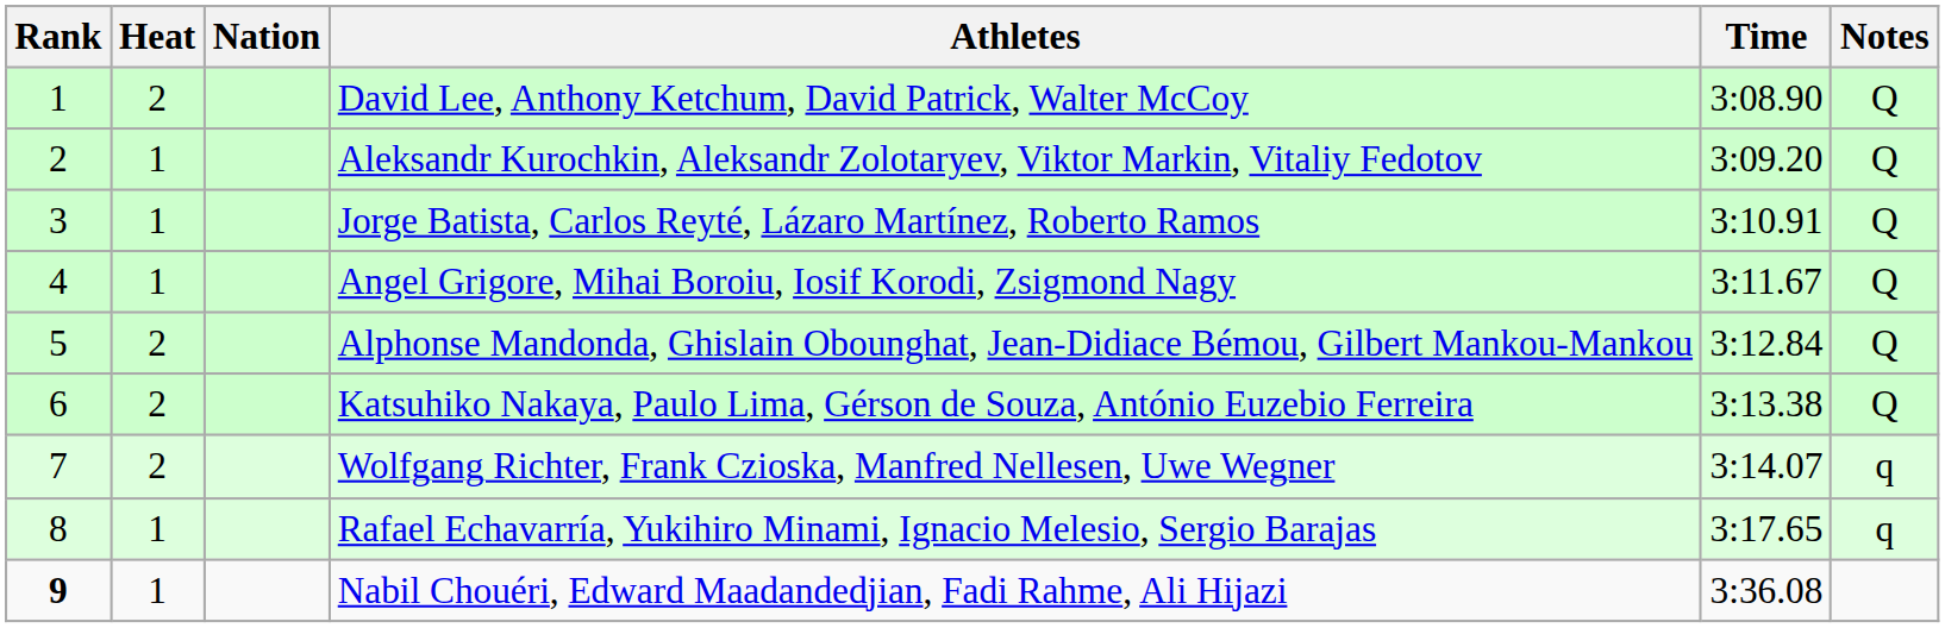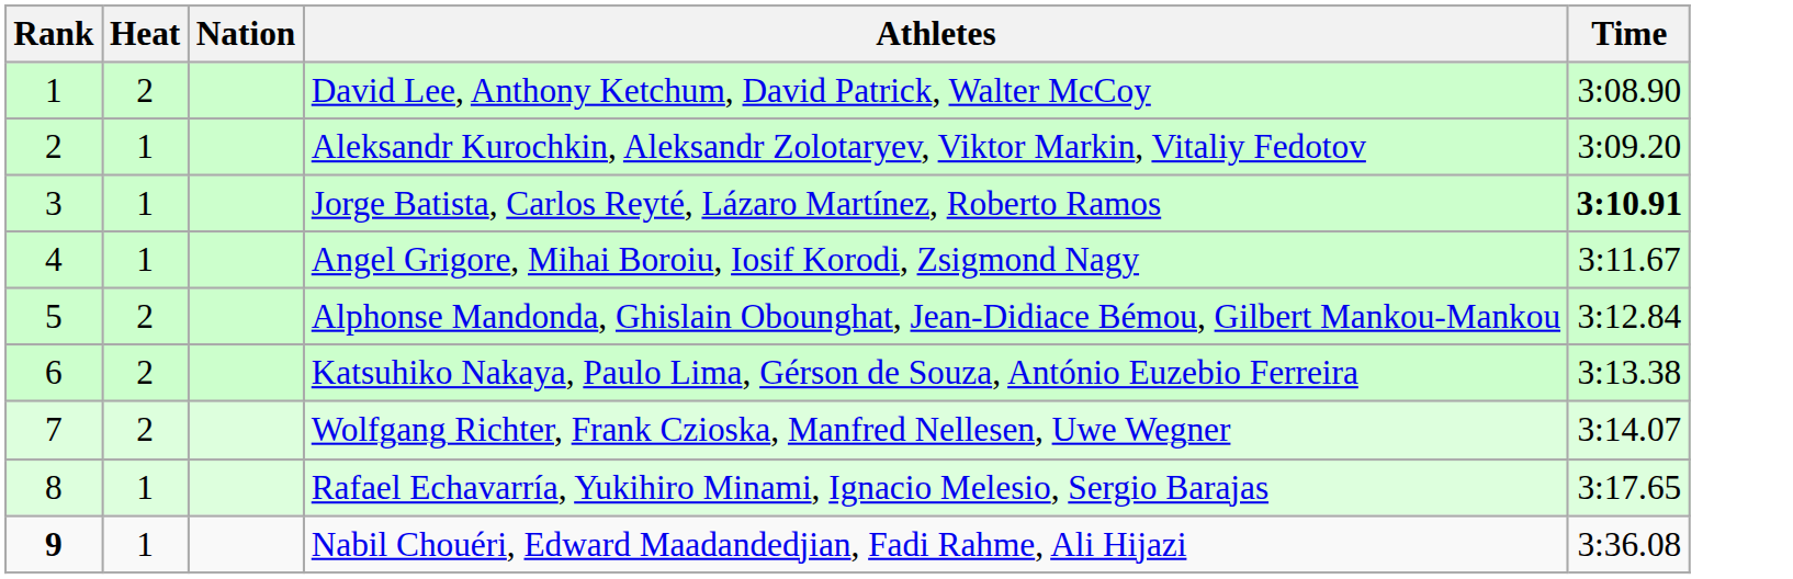- column: Notes | Q | Q | Q | Q | Q | Q | q | q
Jorge Batista, Carlos Reyté, Lázaro Martínez, Roberto Ramos | Time: normal -> bold
